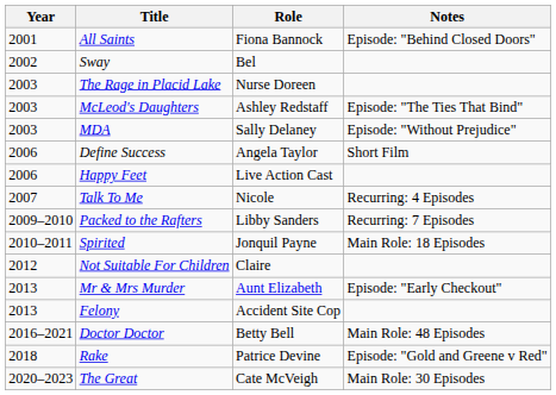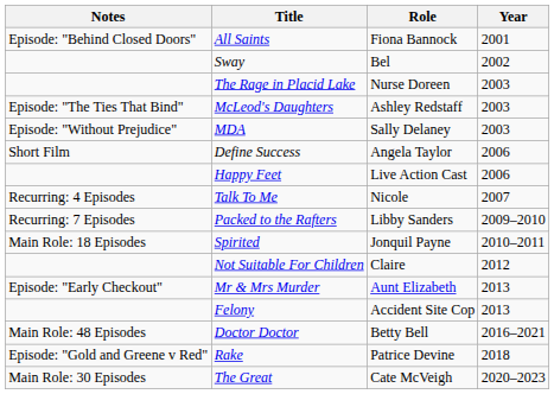columns swapped: Year <-> Notes
